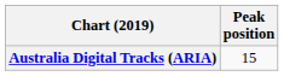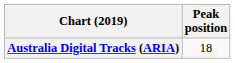Australia Digital Tracks (ARIA) | Peak position: 15 -> 18
